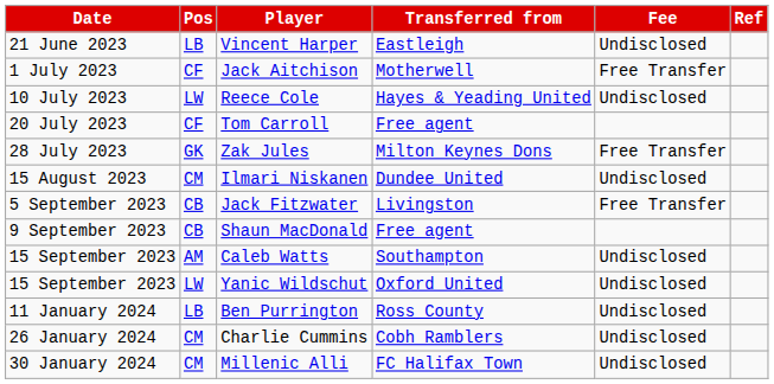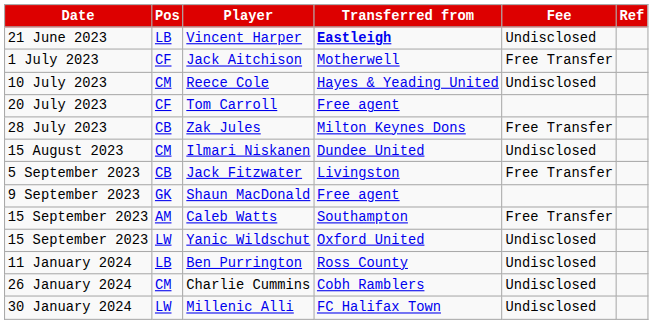Vincent Harper | Transferred from: normal -> bold
Reece Cole | Pos: LW -> CM
Zak Jules | Pos: GK -> CB
Shaun MacDonald | Pos: CB -> GK
Caleb Watts | Fee: Undisclosed -> Free Transfer
Millenic Alli | Pos: CM -> LW
